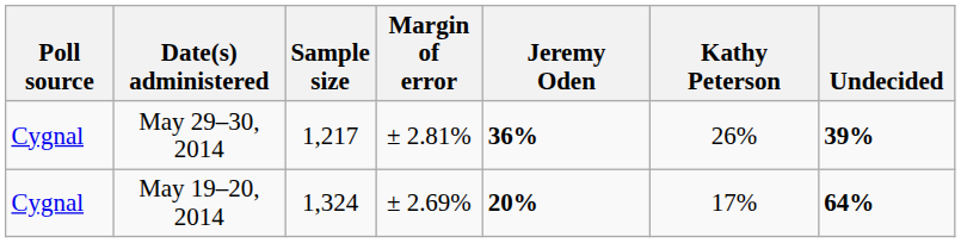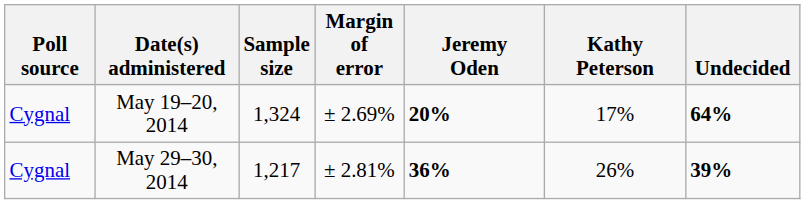rows swapped: May 29–30, 2014 <-> May 19–20, 2014
